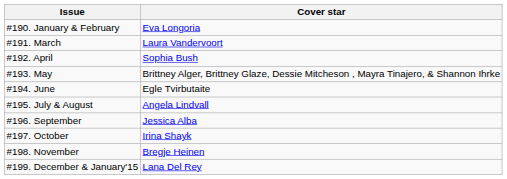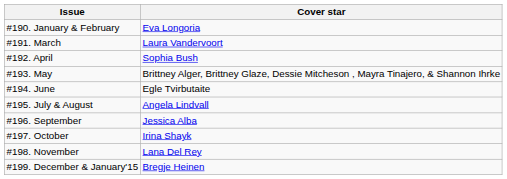#198. November | Cover star: Bregje Heinen -> Lana Del Rey
#199. December & January'15 | Cover star: Lana Del Rey -> Bregje Heinen
